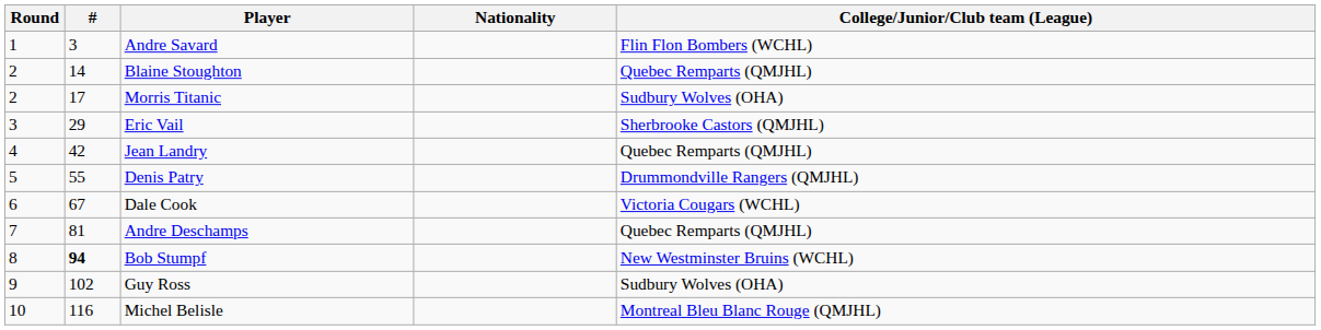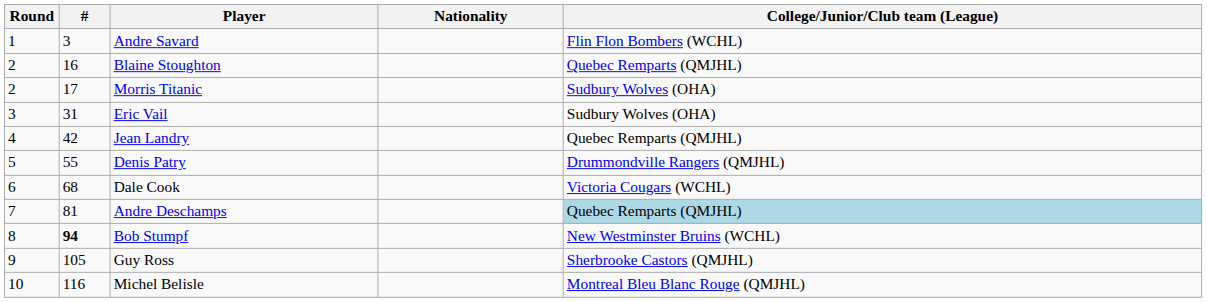Blaine Stoughton | #: 14 -> 16
Eric Vail | #: 29 -> 31
Eric Vail | College/Junior/Club team (League): Sherbrooke Castors (QMJHL) -> Sudbury Wolves (OHA)
Dale Cook | #: 67 -> 68
Andre Deschamps | College/Junior/Club team (League): no background -> lightblue background
Guy Ross | #: 102 -> 105
Guy Ross | College/Junior/Club team (League): Sudbury Wolves (OHA) -> Sherbrooke Castors (QMJHL)
